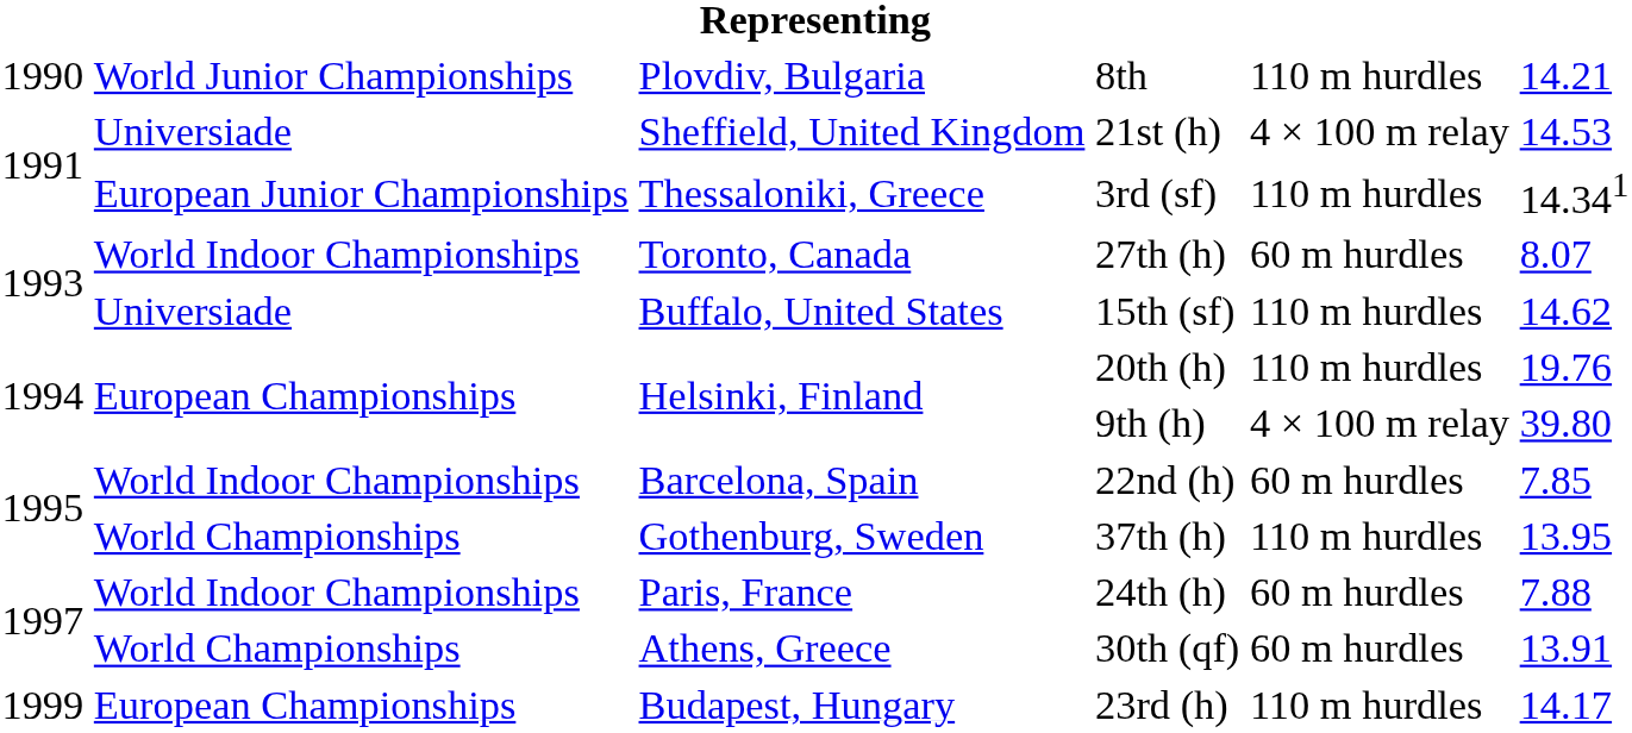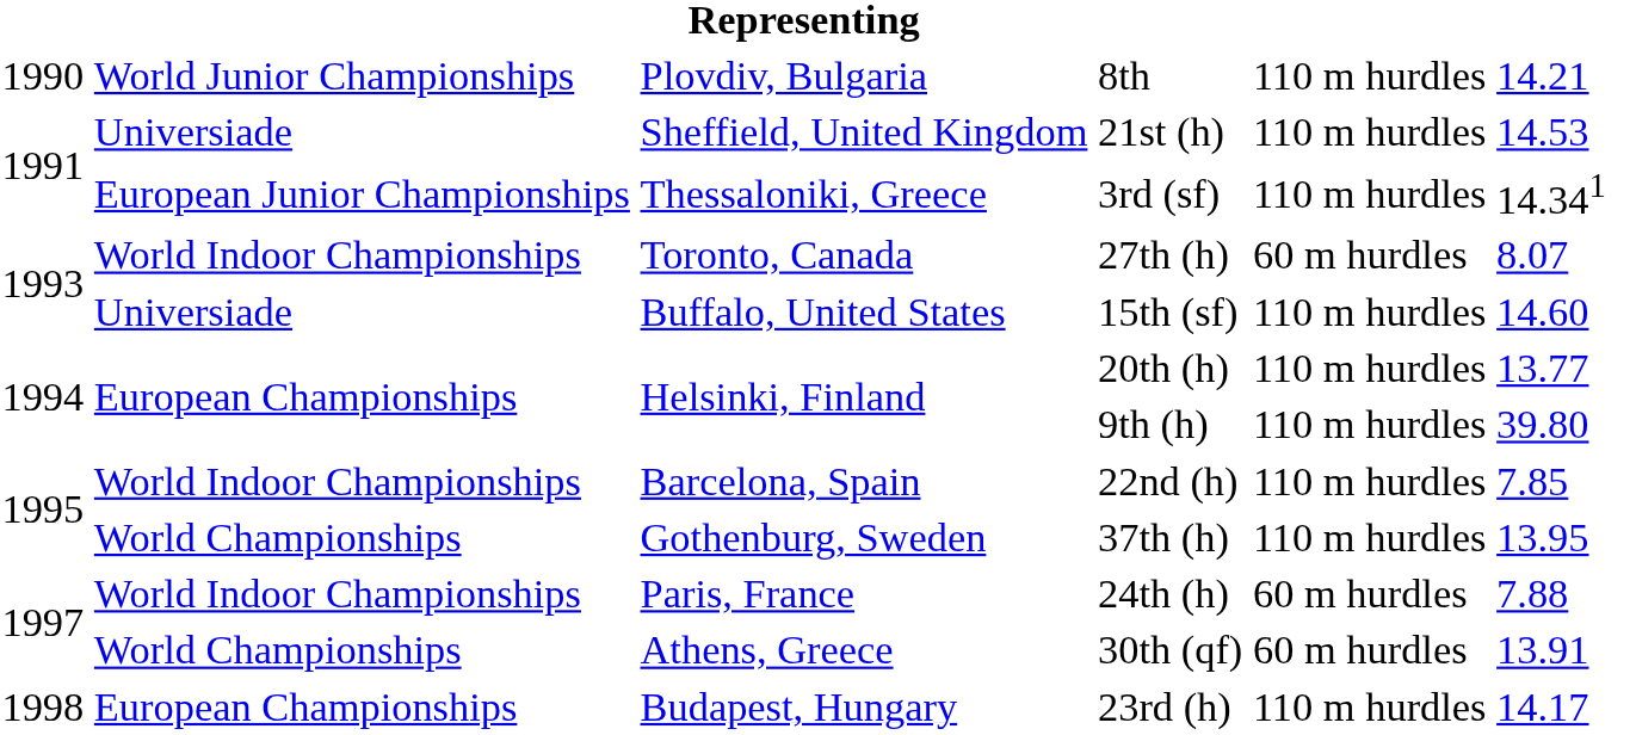21st (h) | column 5: 4 × 100 m relay -> 110 m hurdles
15th (sf) | column 6: 14.62 -> 14.60
20th (h) | column 6: 19.76 -> 13.77
9th (h) | column 5: 4 × 100 m relay -> 110 m hurdles
22nd (h) | column 5: 60 m hurdles -> 110 m hurdles
23rd (h) | column 1: 1999 -> 1998
